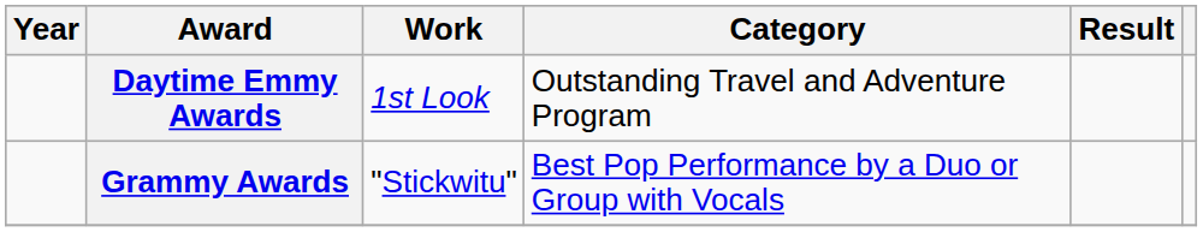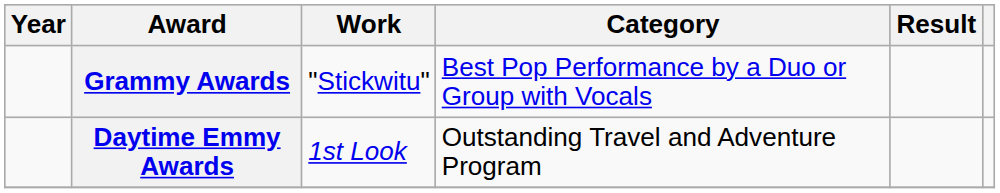rows swapped: Grammy Awards <-> Daytime Emmy Awards
